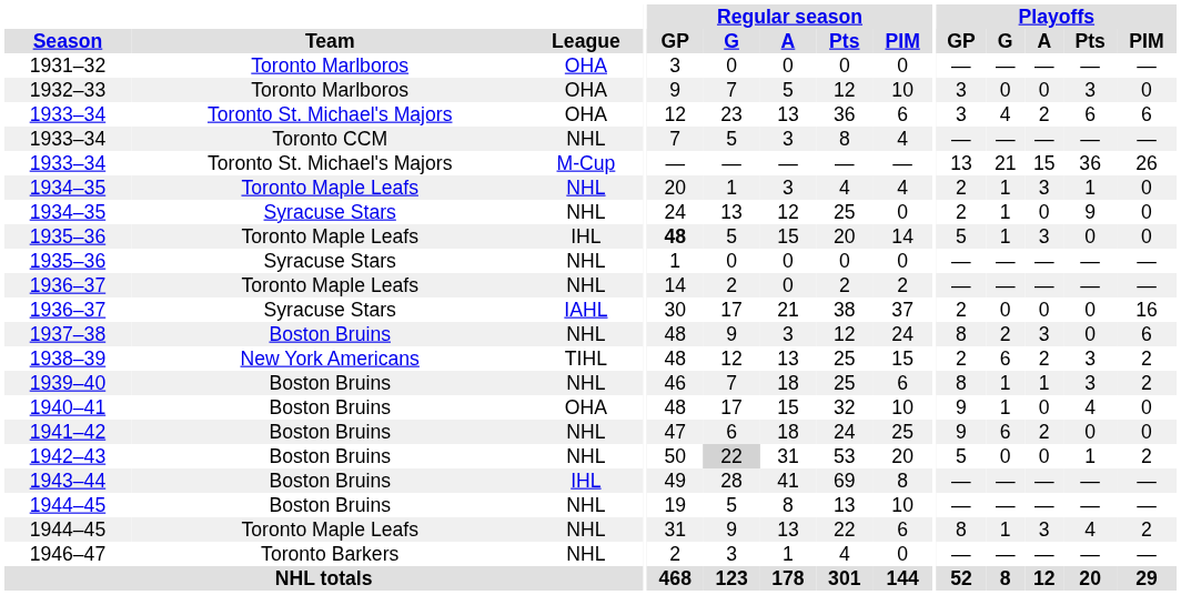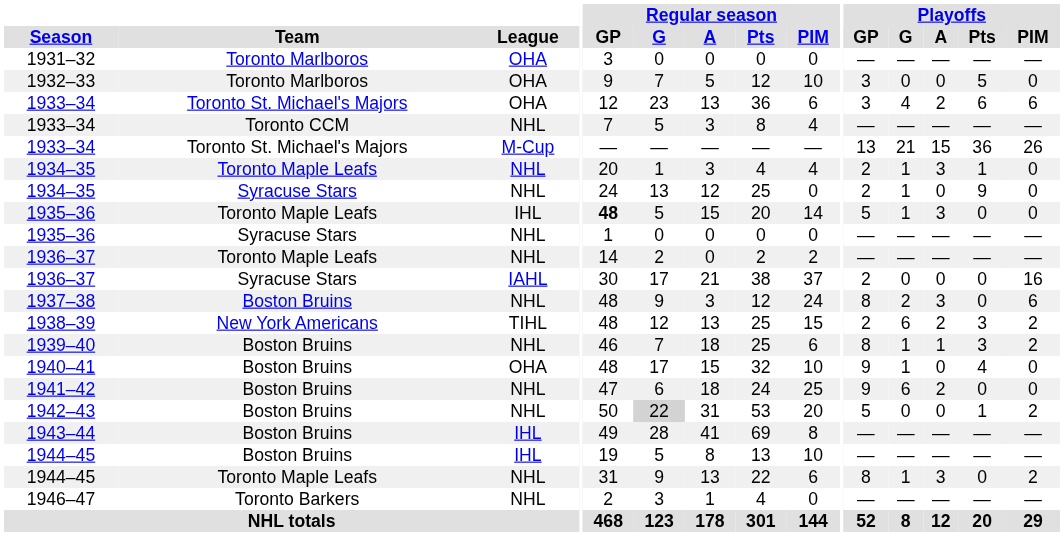1932–33 | Playoffs / Pts: 3 -> 5
1944–45 / Boston Bruins | League: NHL -> IHL
1944–45 / Toronto Maple Leafs | Playoffs / Pts: 4 -> 0
